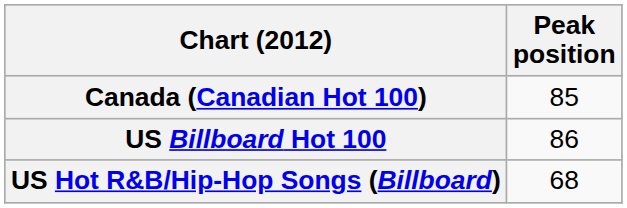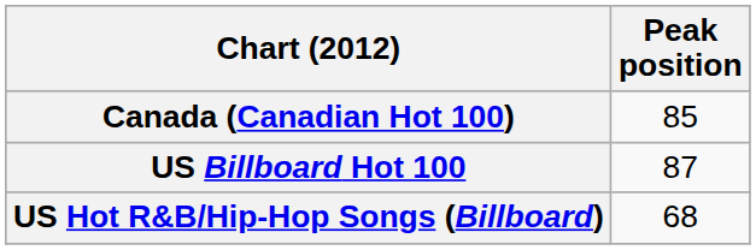US Billboard Hot 100 | Peak position: 86 -> 87
